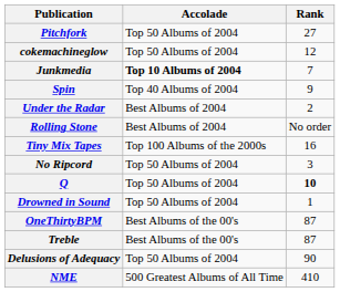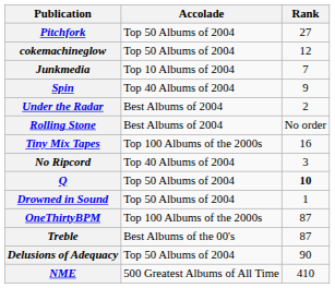Junkmedia | Accolade: bold -> normal
No Ripcord | Accolade: Top 50 Albums of 2004 -> Top 40 Albums of 2004
OneThirtyBPM | Accolade: Best Albums of the 00's -> Top 100 Albums of the 2000s
